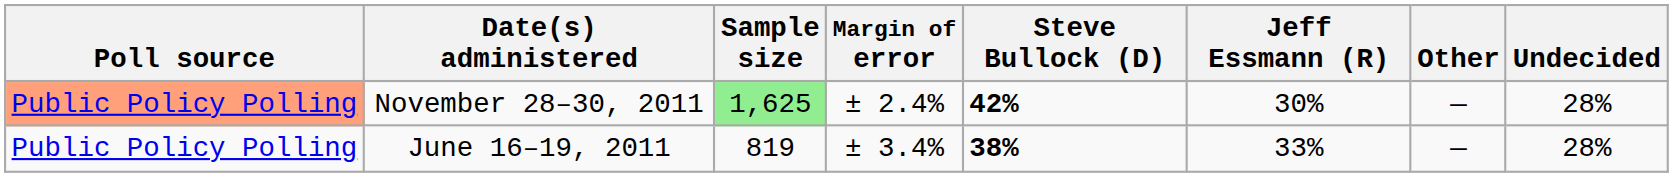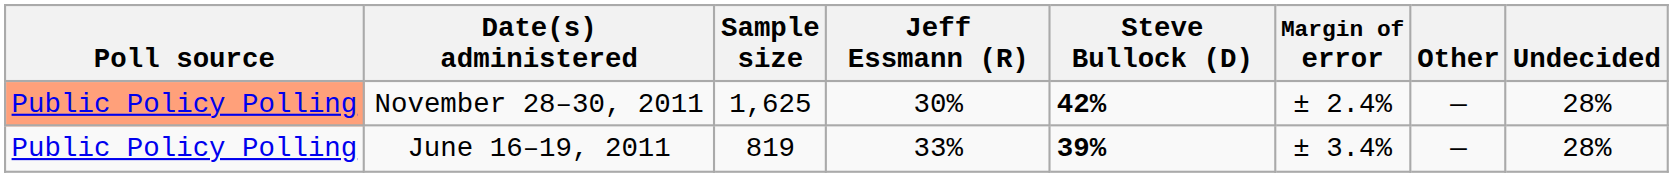columns swapped: Margin of error <-> Jeff Essmann (R)
November 28–30, 2011 | Sample size: lightgreen background -> no background
June 16–19, 2011 | Steve Bullock (D): 38% -> 39%
